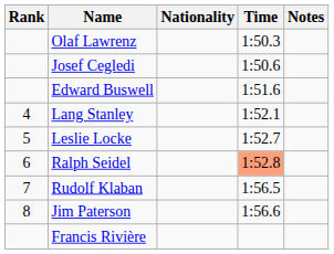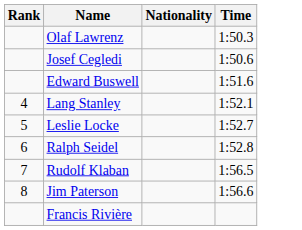- column: Notes
Ralph Seidel | Time: lightsalmon background -> no background
